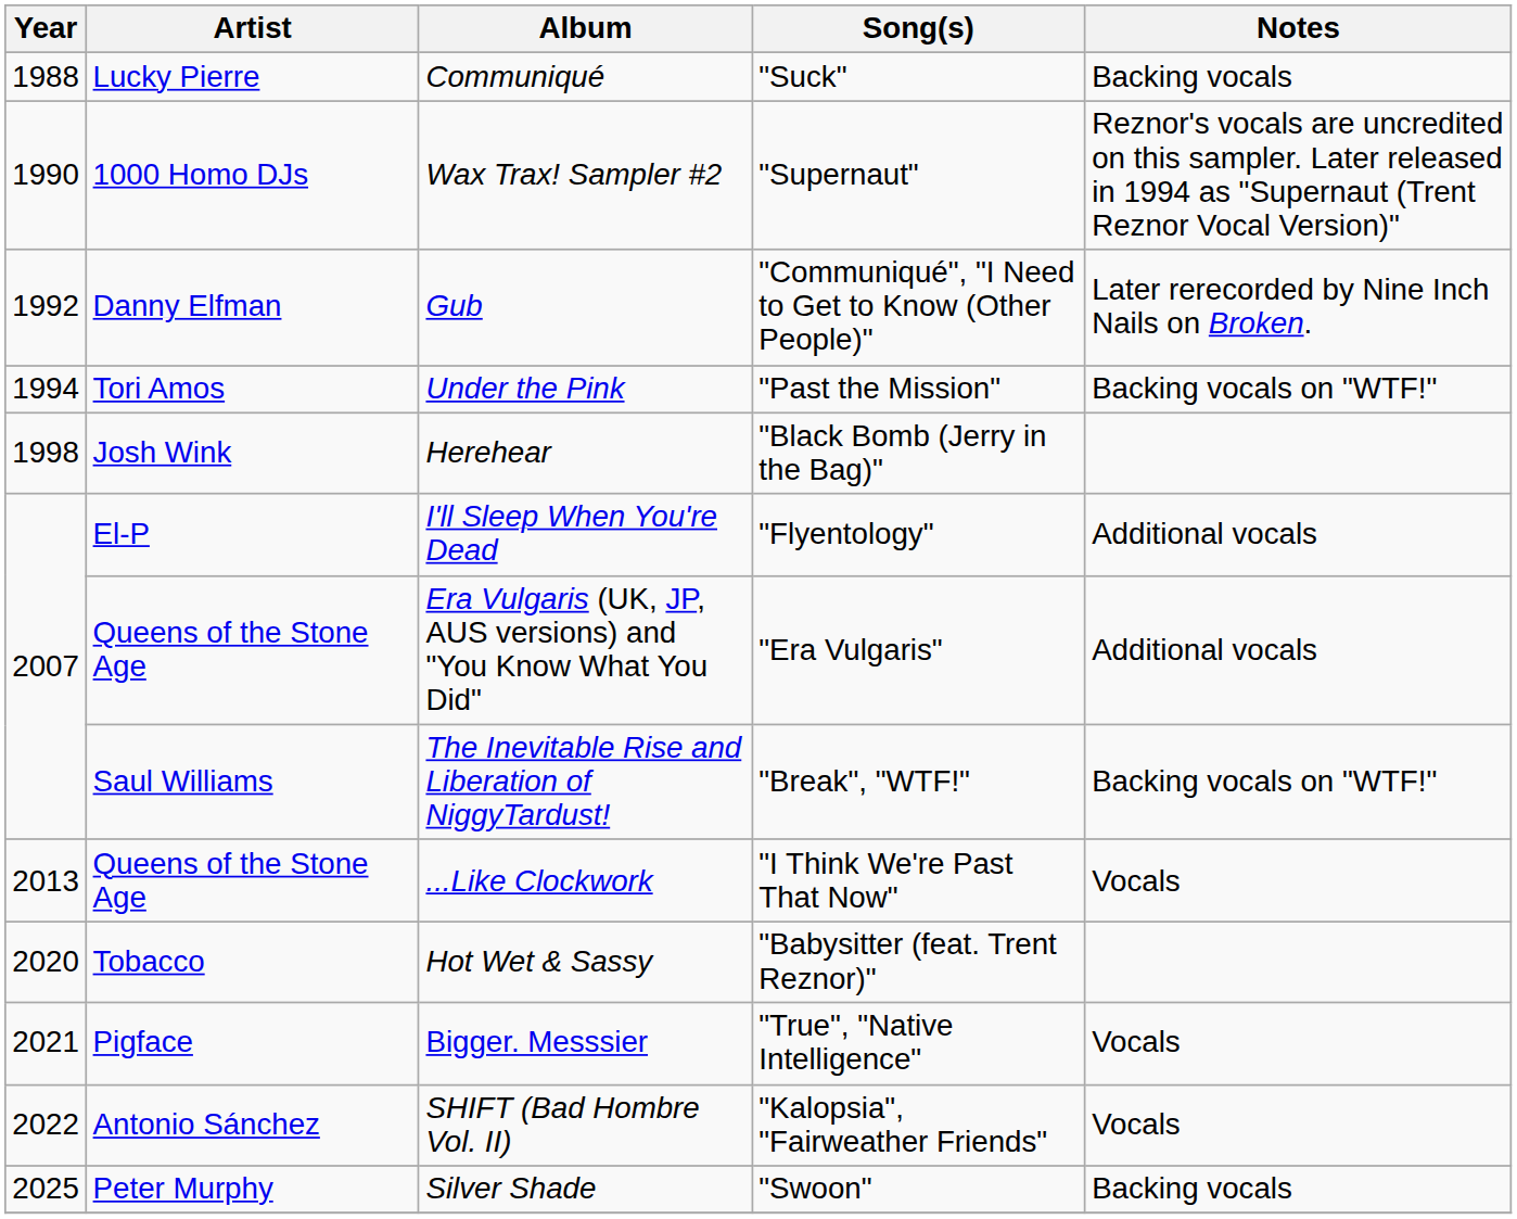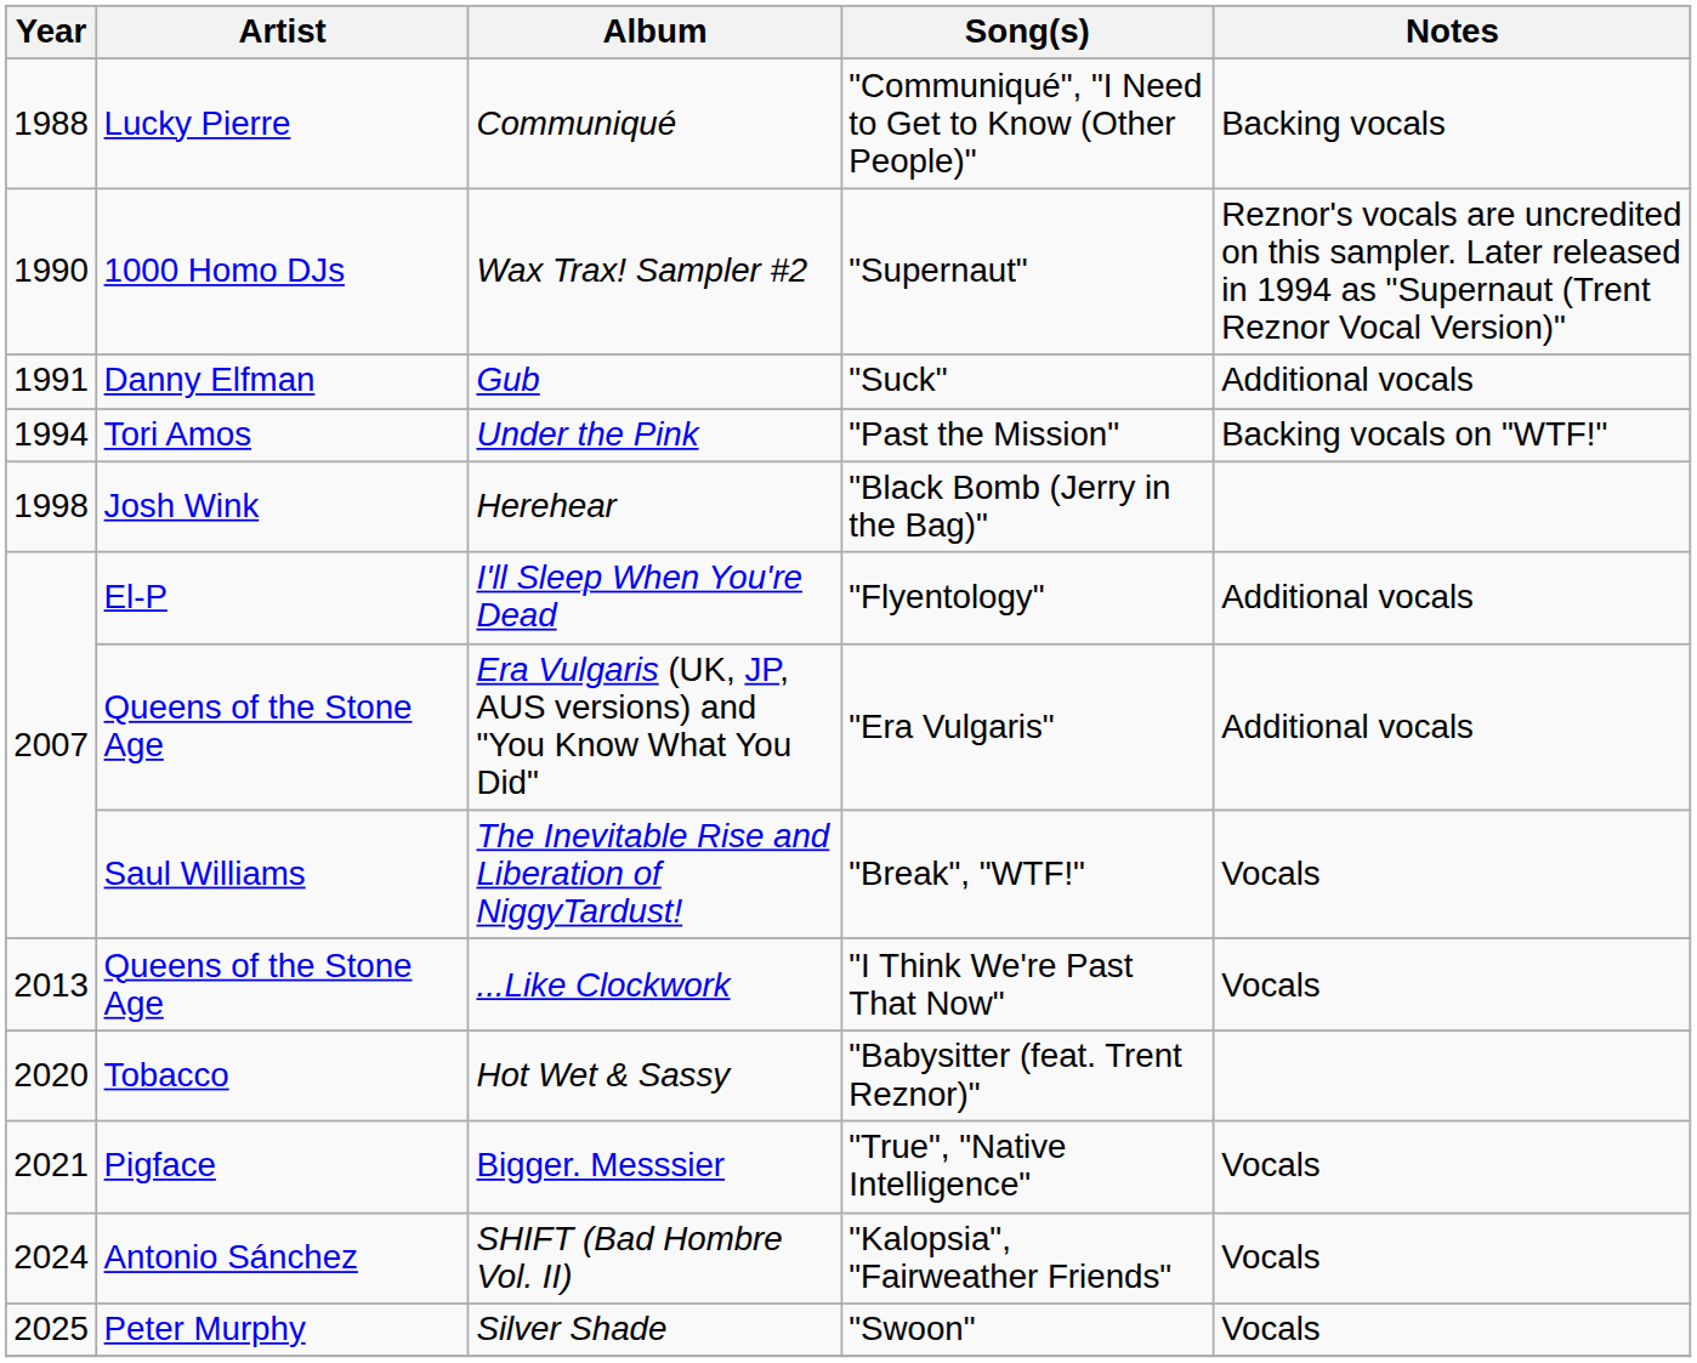Communiqué | Song(s): "Suck" -> "Communiqué", "I Need to Get to Know (Other People)"
Gub | Year: 1992 -> 1991
Gub | Song(s): "Communiqué", "I Need to Get to Know (Other People)" -> "Suck"
Gub | Notes: Later rerecorded by Nine Inch Nails on Broken. -> Additional vocals
The Inevitable Rise and Liberation of NiggyTardust! | Notes: Backing vocals on "WTF!" -> Vocals
SHIFT (Bad Hombre Vol. II) | Year: 2022 -> 2024
Silver Shade | Notes: Backing vocals -> Vocals
